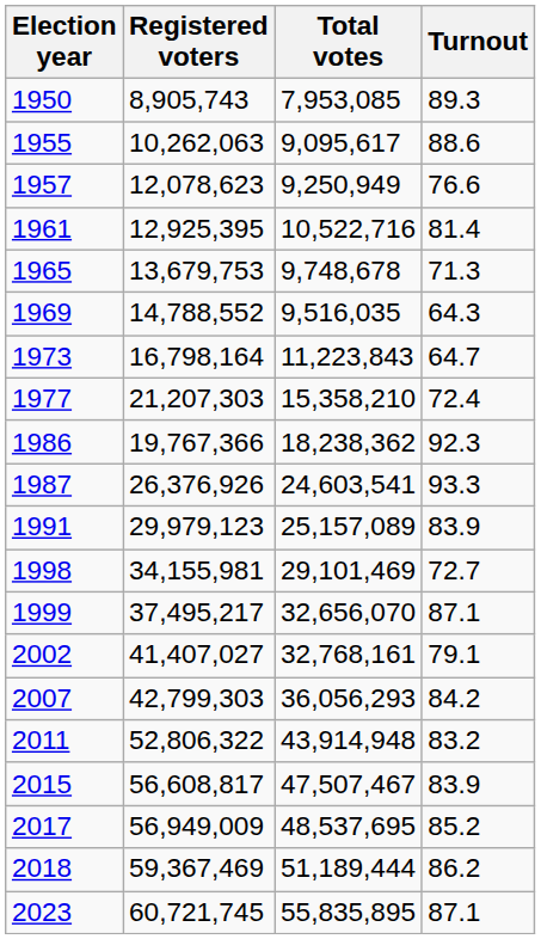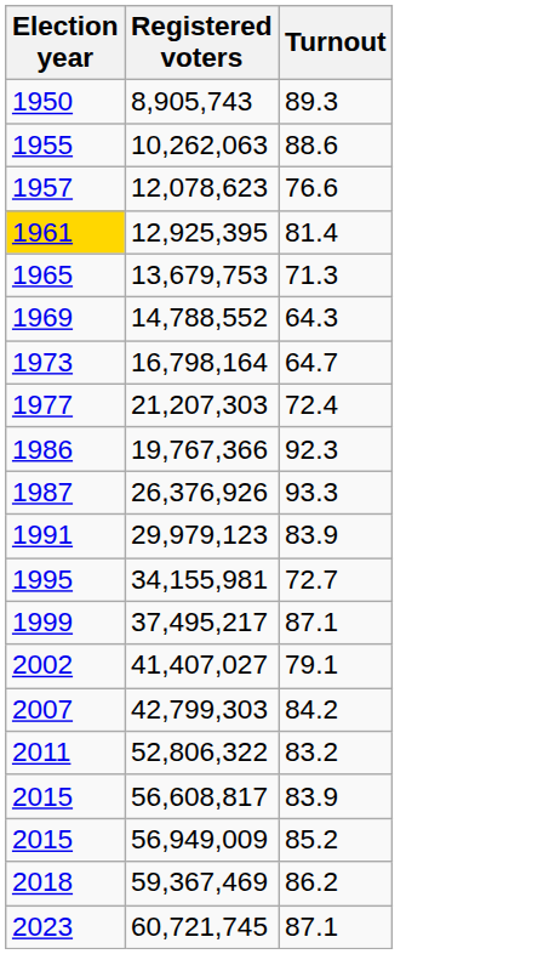- column: Total votes | 7,953,085 | 9,095,617 | 9,250,949 | 10,522,716 | 9,748,678 | 9,516,035 | 11,223,843 | 15,358,210 | 18,238,362 | 24,603,541 | 25,157,089 | 29,101,469 | 32,656,070 | 32,768,161 | 36,056,293 | 43,914,948 | 47,507,467 | 48,537,695 | 51,189,444 | 55,835,895
12,925,395 | Election year: no background -> gold background
34,155,981 | Election year: 1998 -> 1995
56,949,009 | Election year: 2017 -> 2015
